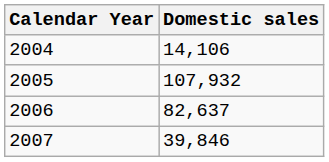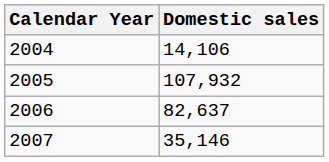2007 | Domestic sales: 39,846 -> 35,146
